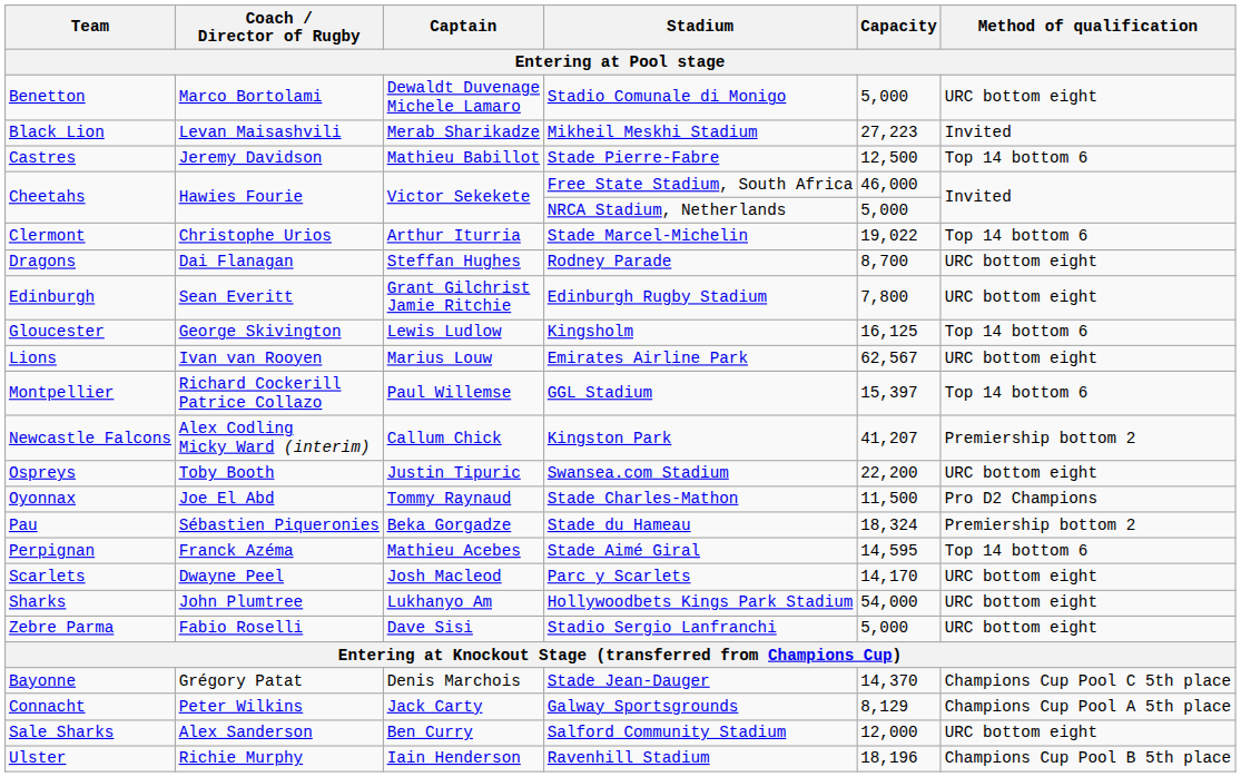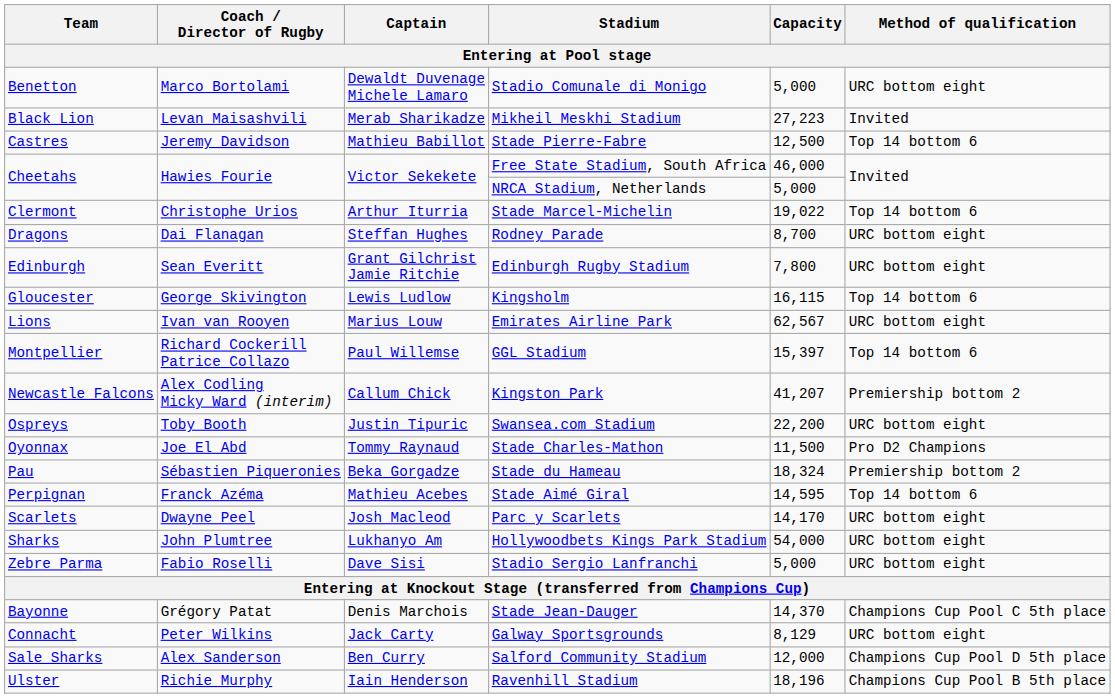Kingsholm | Capacity: 16,125 -> 16,115
Galway Sportsgrounds | Method of qualification: Champions Cup Pool A 5th place -> URC bottom eight
Salford Community Stadium | Method of qualification: URC bottom eight -> Champions Cup Pool D 5th place
